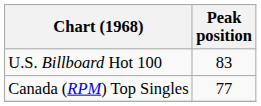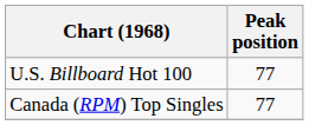U.S. Billboard Hot 100 | Peak position: 83 -> 77
